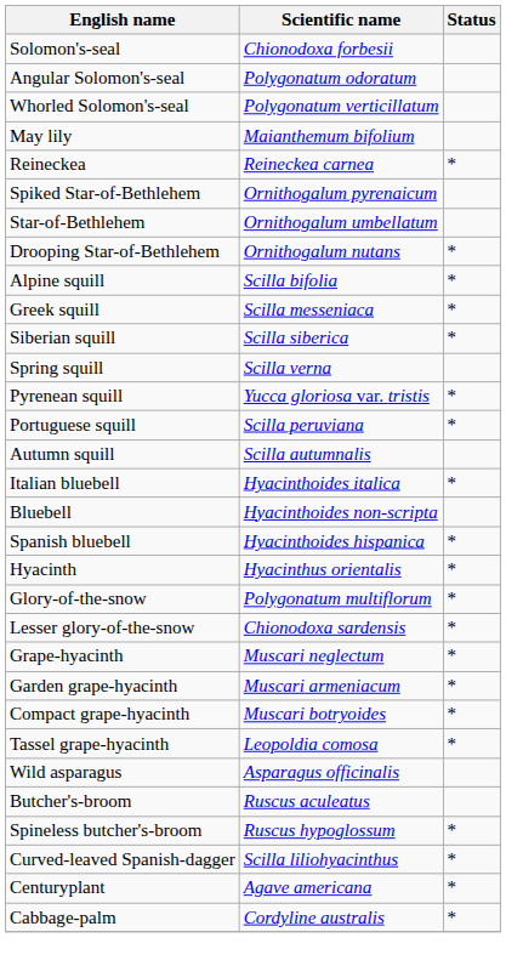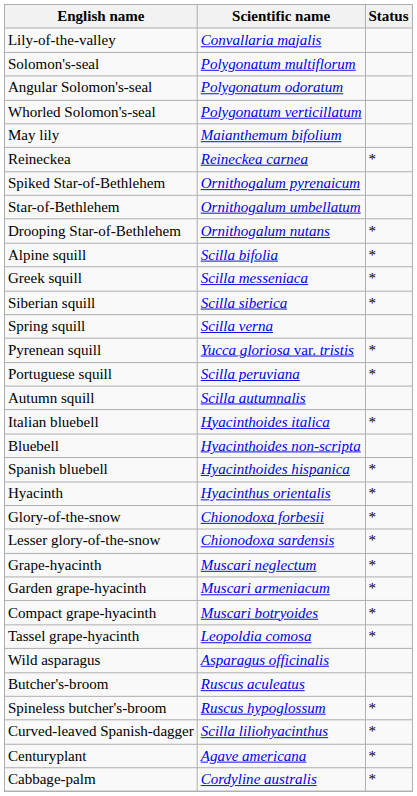+ row: Lily-of-the-valley | Convallaria majalis
Solomon's-seal | Scientific name: Chionodoxa forbesii -> Polygonatum multiflorum
Glory-of-the-snow | Scientific name: Polygonatum multiflorum -> Chionodoxa forbesii
